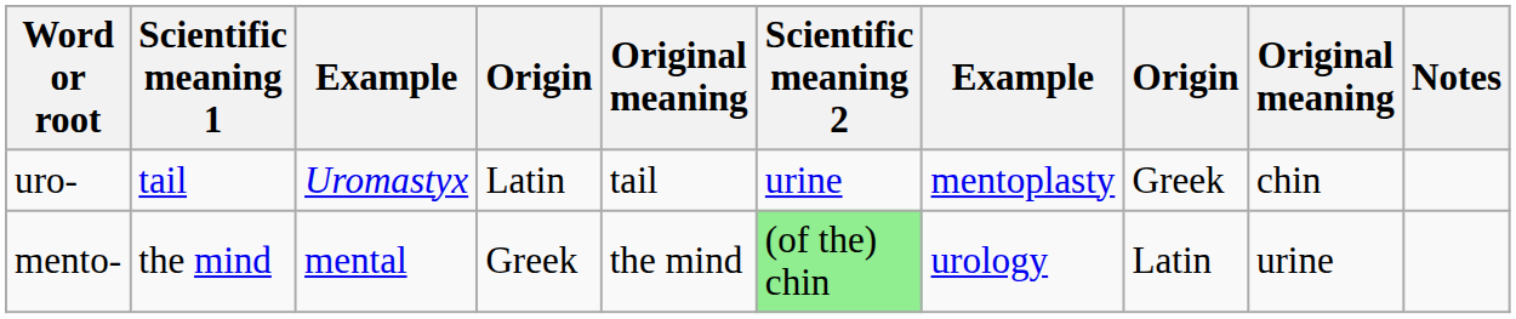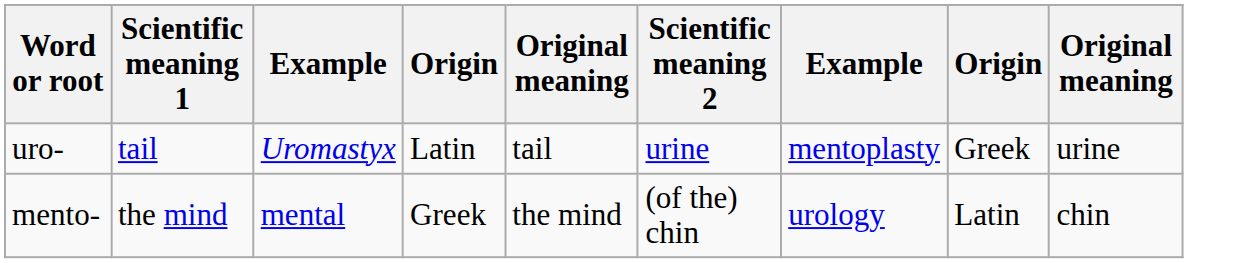- column: Notes
uro- | column 9: chin -> urine
mento- | Scientific meaning 2: lightgreen background -> no background
mento- | column 9: urine -> chin
